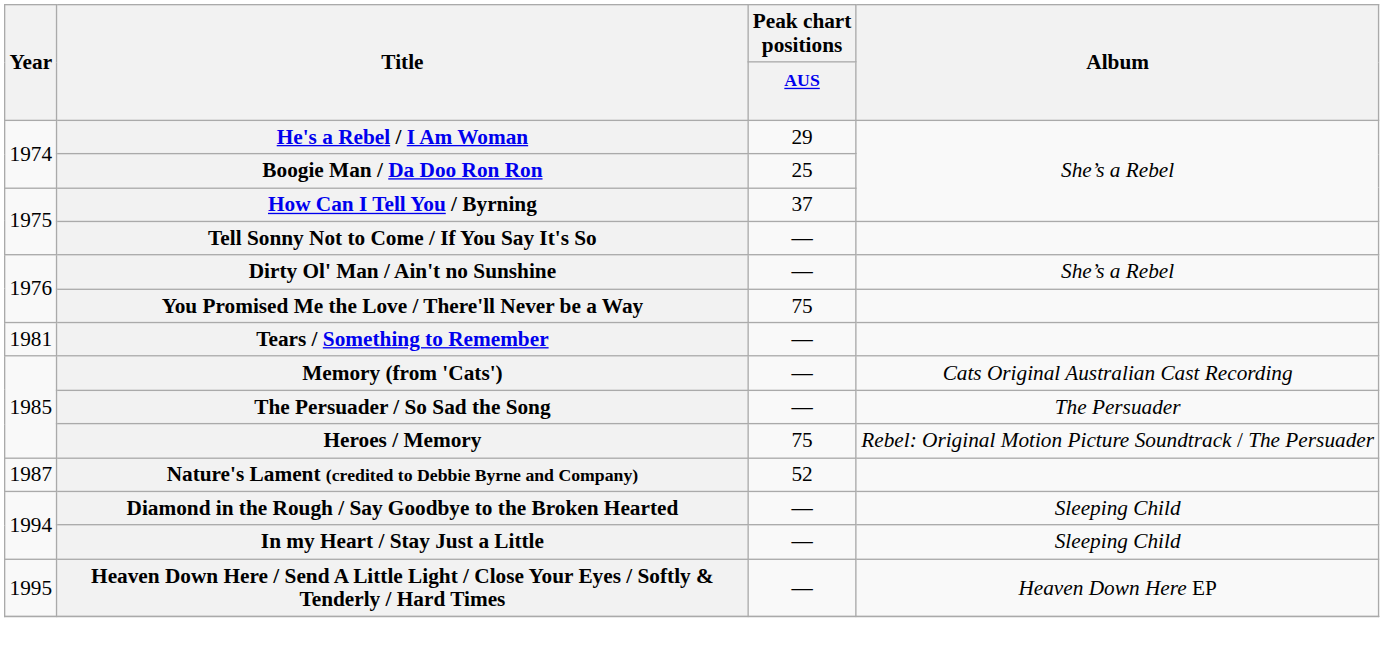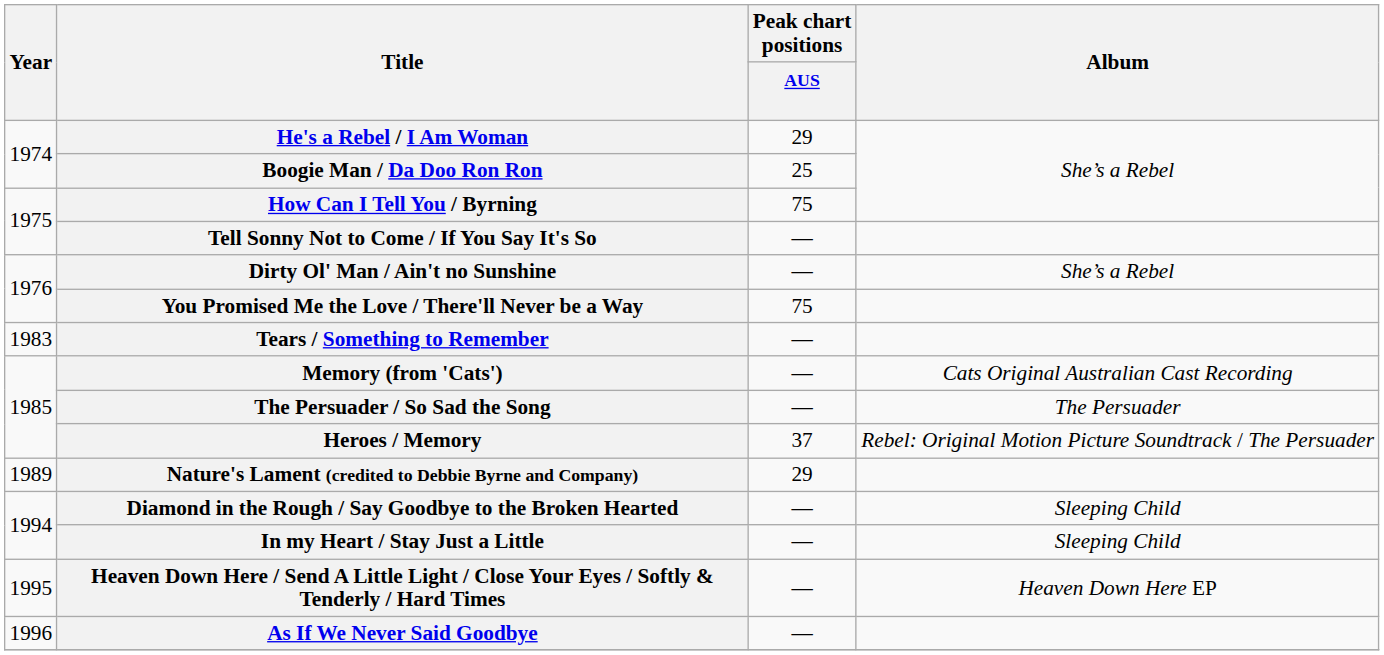How Can I Tell You / Byrning | Peak chart positions / AUS: 37 -> 75
Tears / Something to Remember | Year: 1981 -> 1983
Heroes / Memory | Peak chart positions / AUS: 75 -> 37
Nature's Lament (credited to Debbie Byrne and Company) | Year: 1987 -> 1989
Nature's Lament (credited to Debbie Byrne and Company) | Peak chart positions / AUS: 52 -> 29
+ row: 1996 | As If We Never Said Goodbye | —
